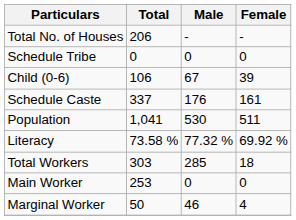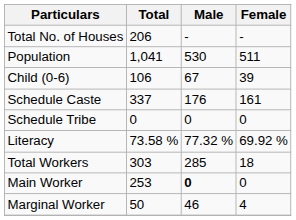rows swapped: Population <-> Schedule Tribe
Main Worker | Male: normal -> bold
